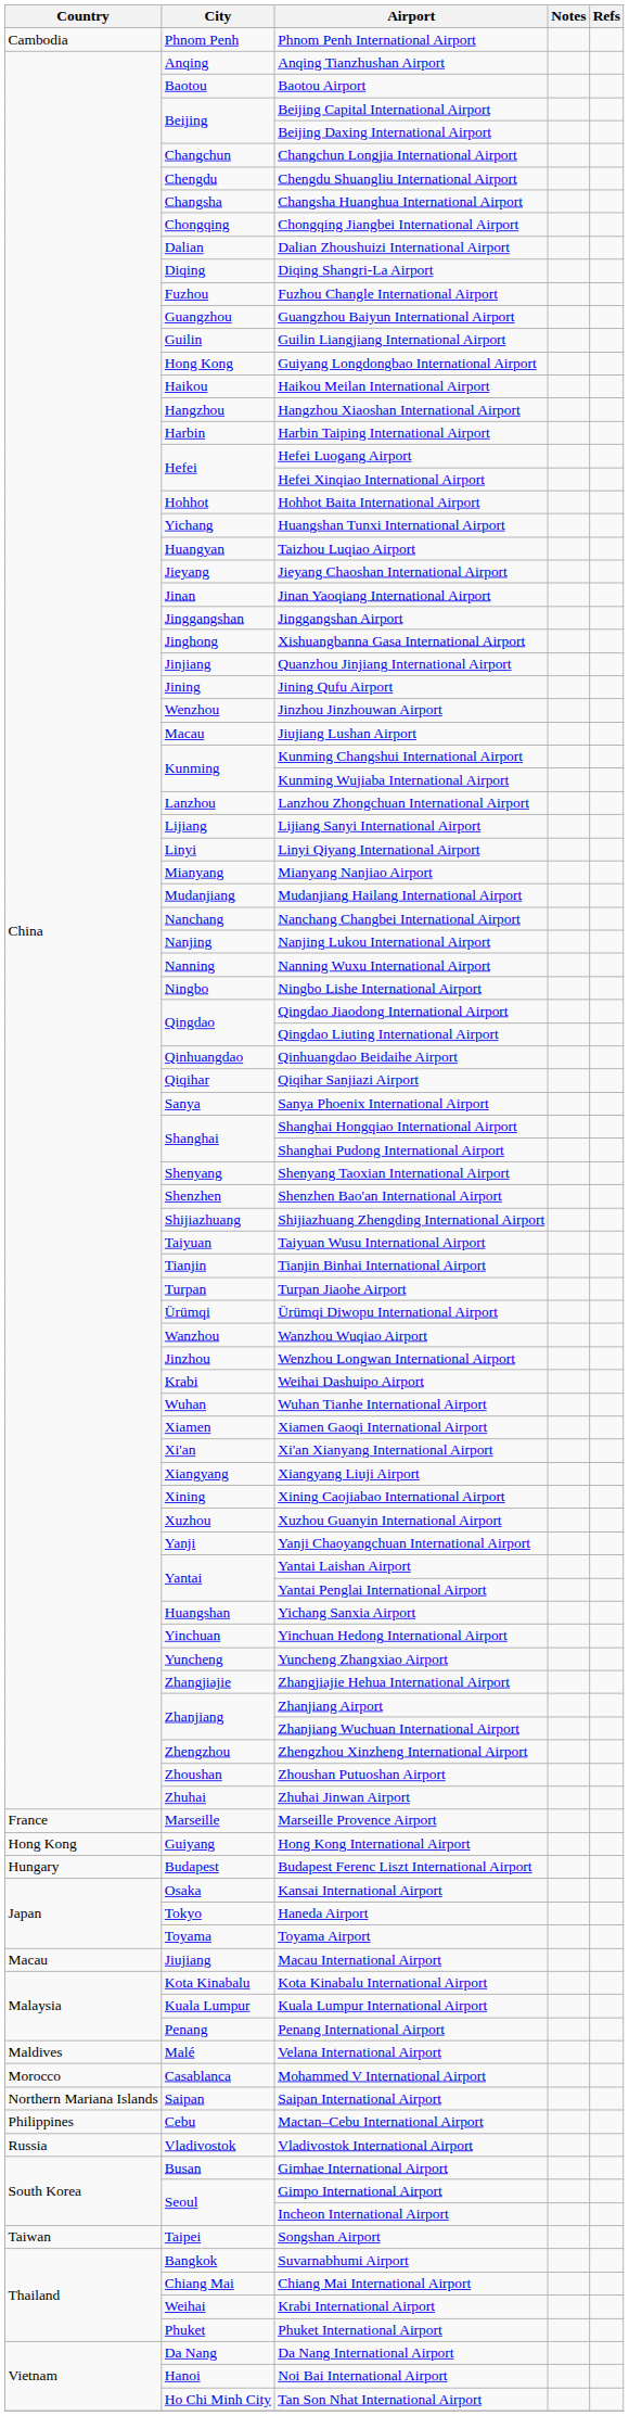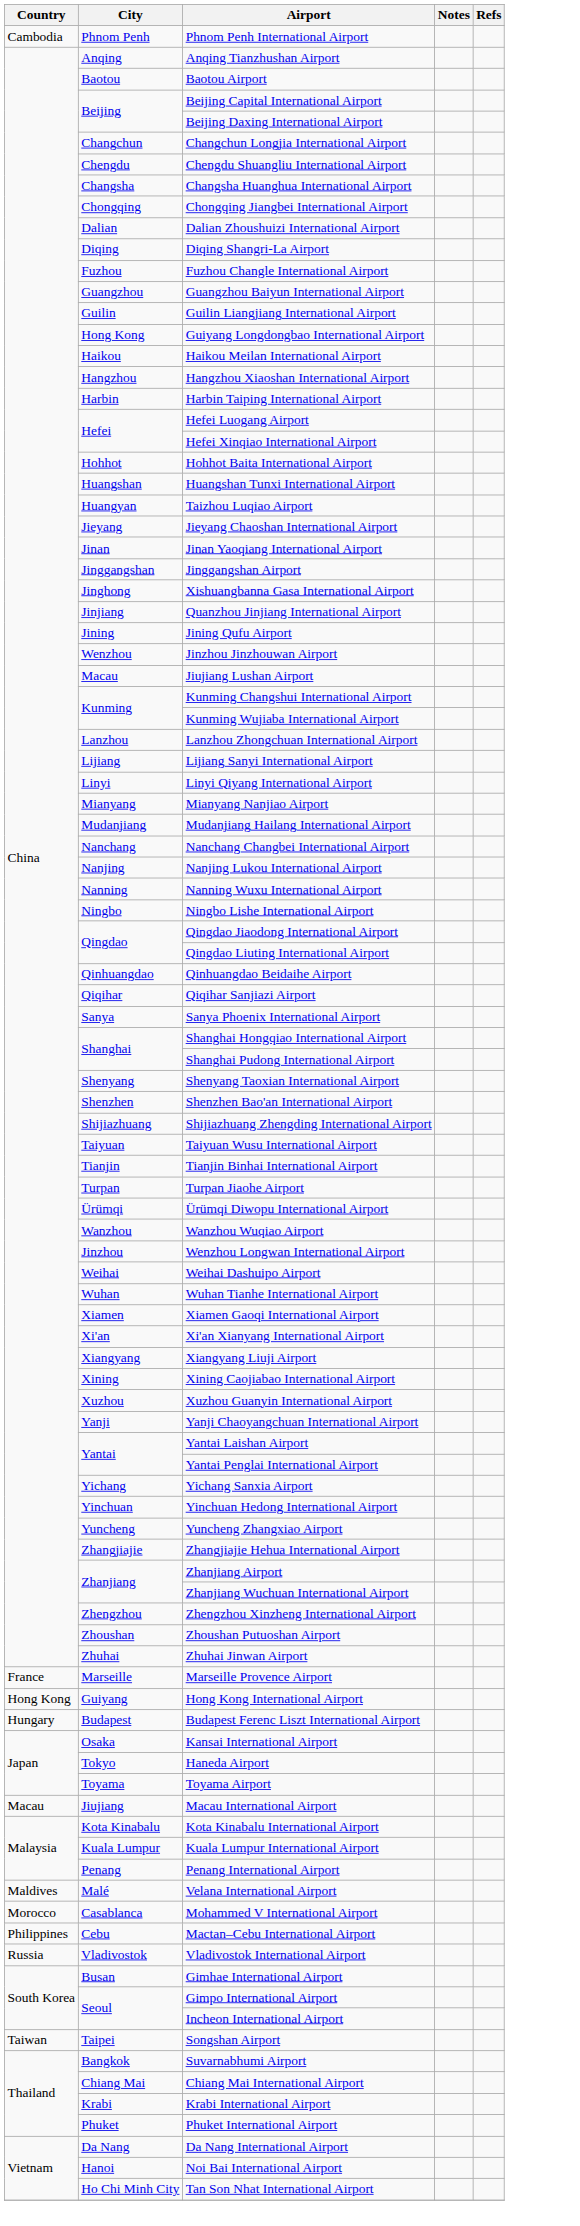Huangshan Tunxi International Airport | City: Yichang -> Huangshan
Weihai Dashuipo Airport | City: Krabi -> Weihai
Yichang Sanxia Airport | City: Huangshan -> Yichang
- row: Northern Mariana Islands | Saipan | Saipan International Airport
Krabi International Airport | City: Weihai -> Krabi
